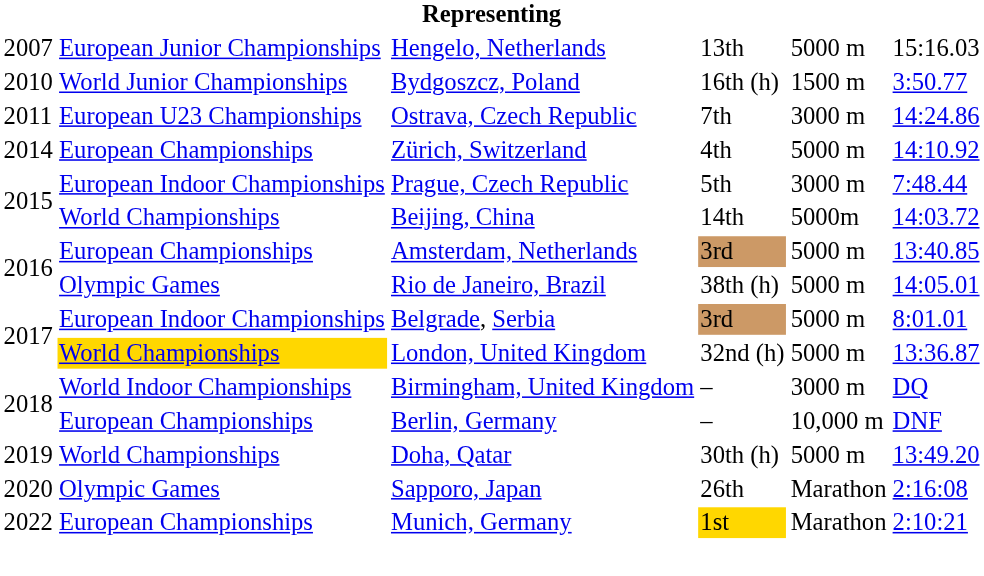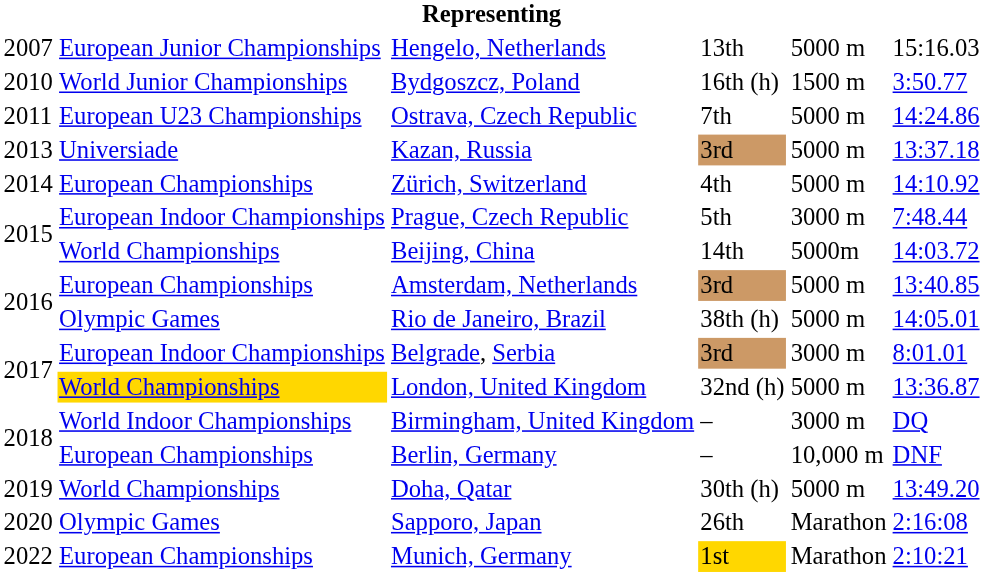Ostrava, Czech Republic | column 5: 3000 m -> 5000 m
+ row: 2013 | Universiade | Kazan, Russia | 3rd | 5000 m | 13:37.18
Belgrade, Serbia | column 5: 5000 m -> 3000 m
